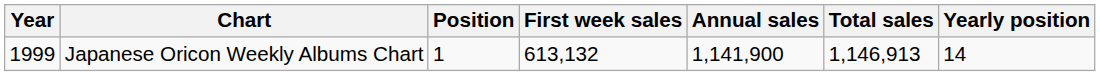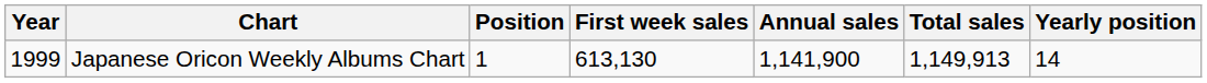Japanese Oricon Weekly Albums Chart | First week sales: 613,132 -> 613,130
Japanese Oricon Weekly Albums Chart | Total sales: 1,146,913 -> 1,149,913
